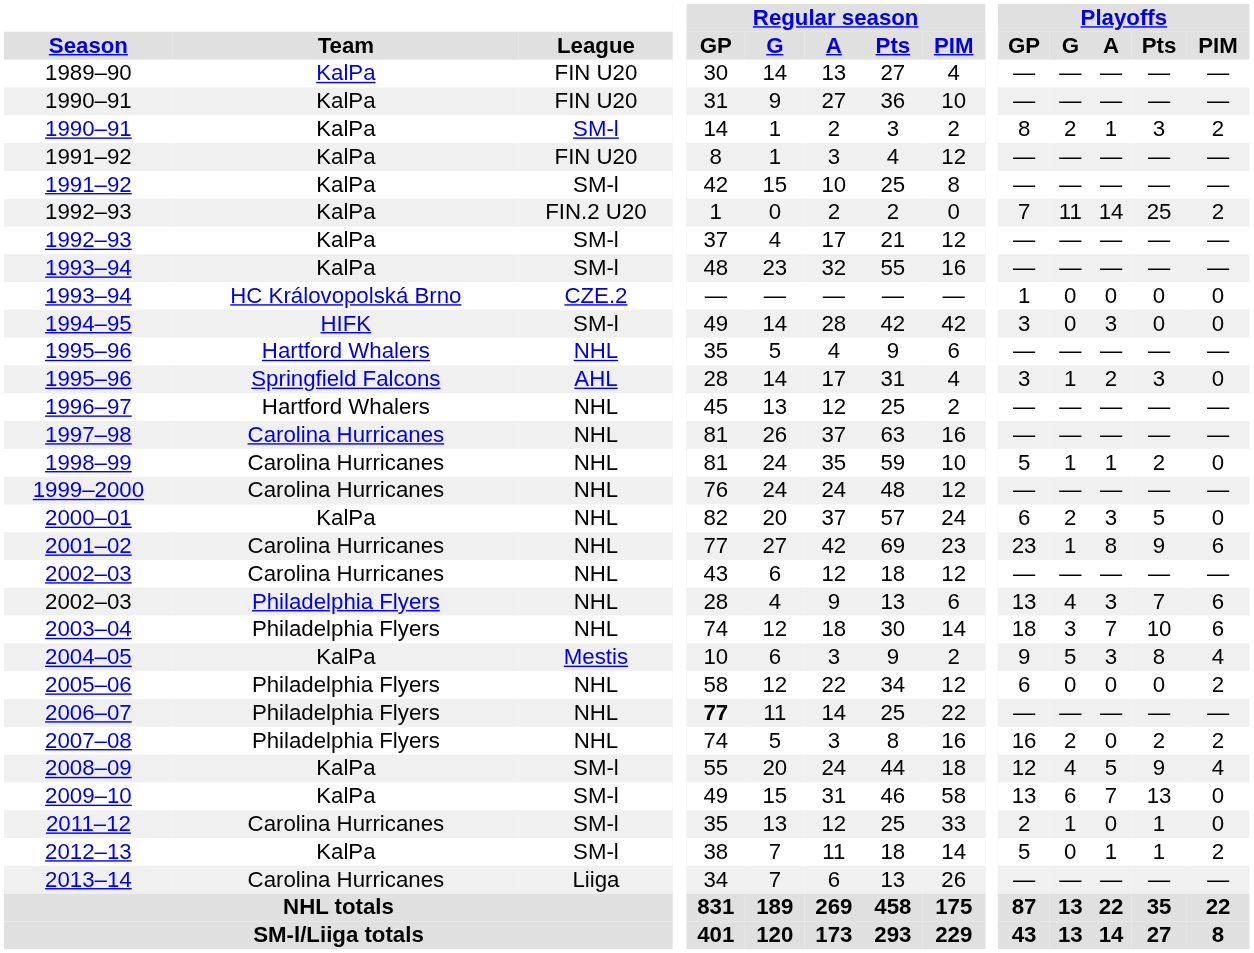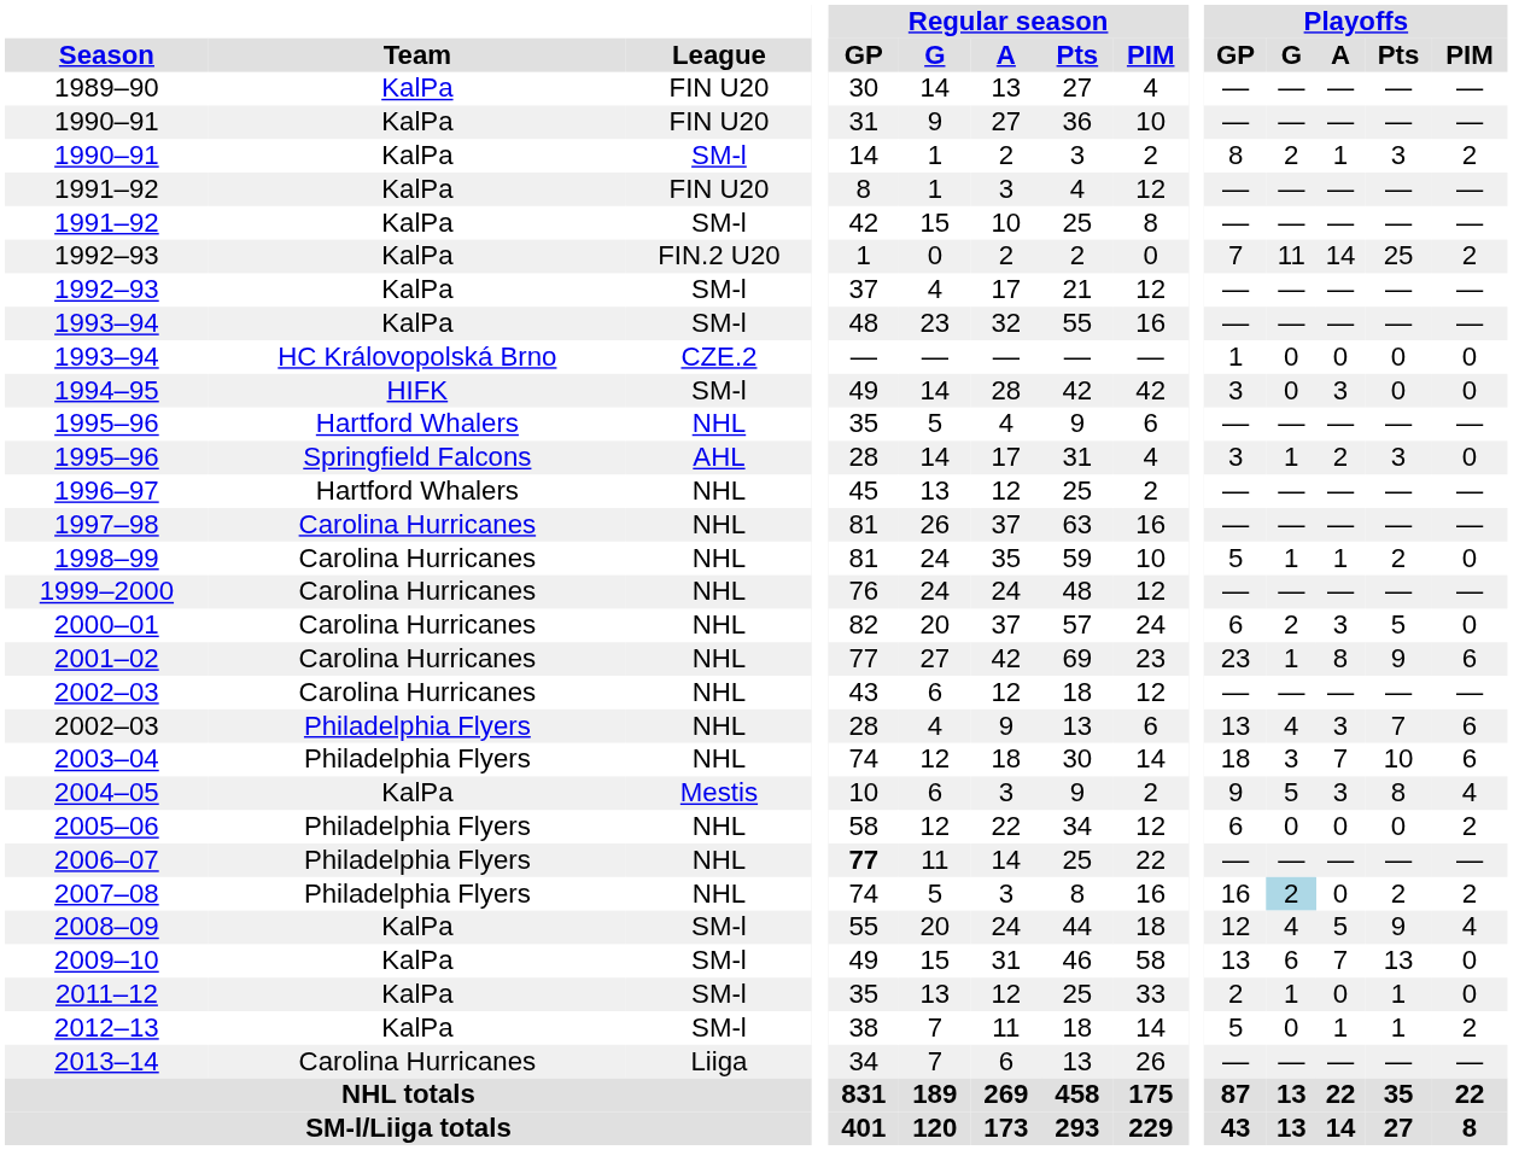2000–01 | Team: KalPa -> Carolina Hurricanes
2007–08 | Playoffs / G: no background -> lightblue background
2011–12 | Team: Carolina Hurricanes -> KalPa
